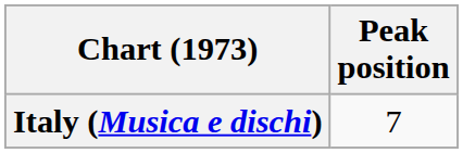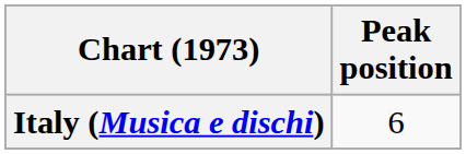Italy (Musica e dischi) | Peak position: 7 -> 6
